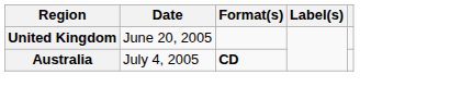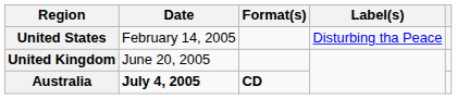+ row: United States | February 14, 2005 | Disturbing tha Peace
Australia | Date: normal -> bold
